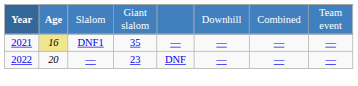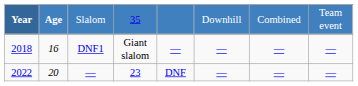Slalom | column 4: Giant slalom -> 35
DNF1 | Year: 2021 -> 2018
DNF1 | column 2: khaki background -> no background
DNF1 | column 4: 35 -> Giant slalom
